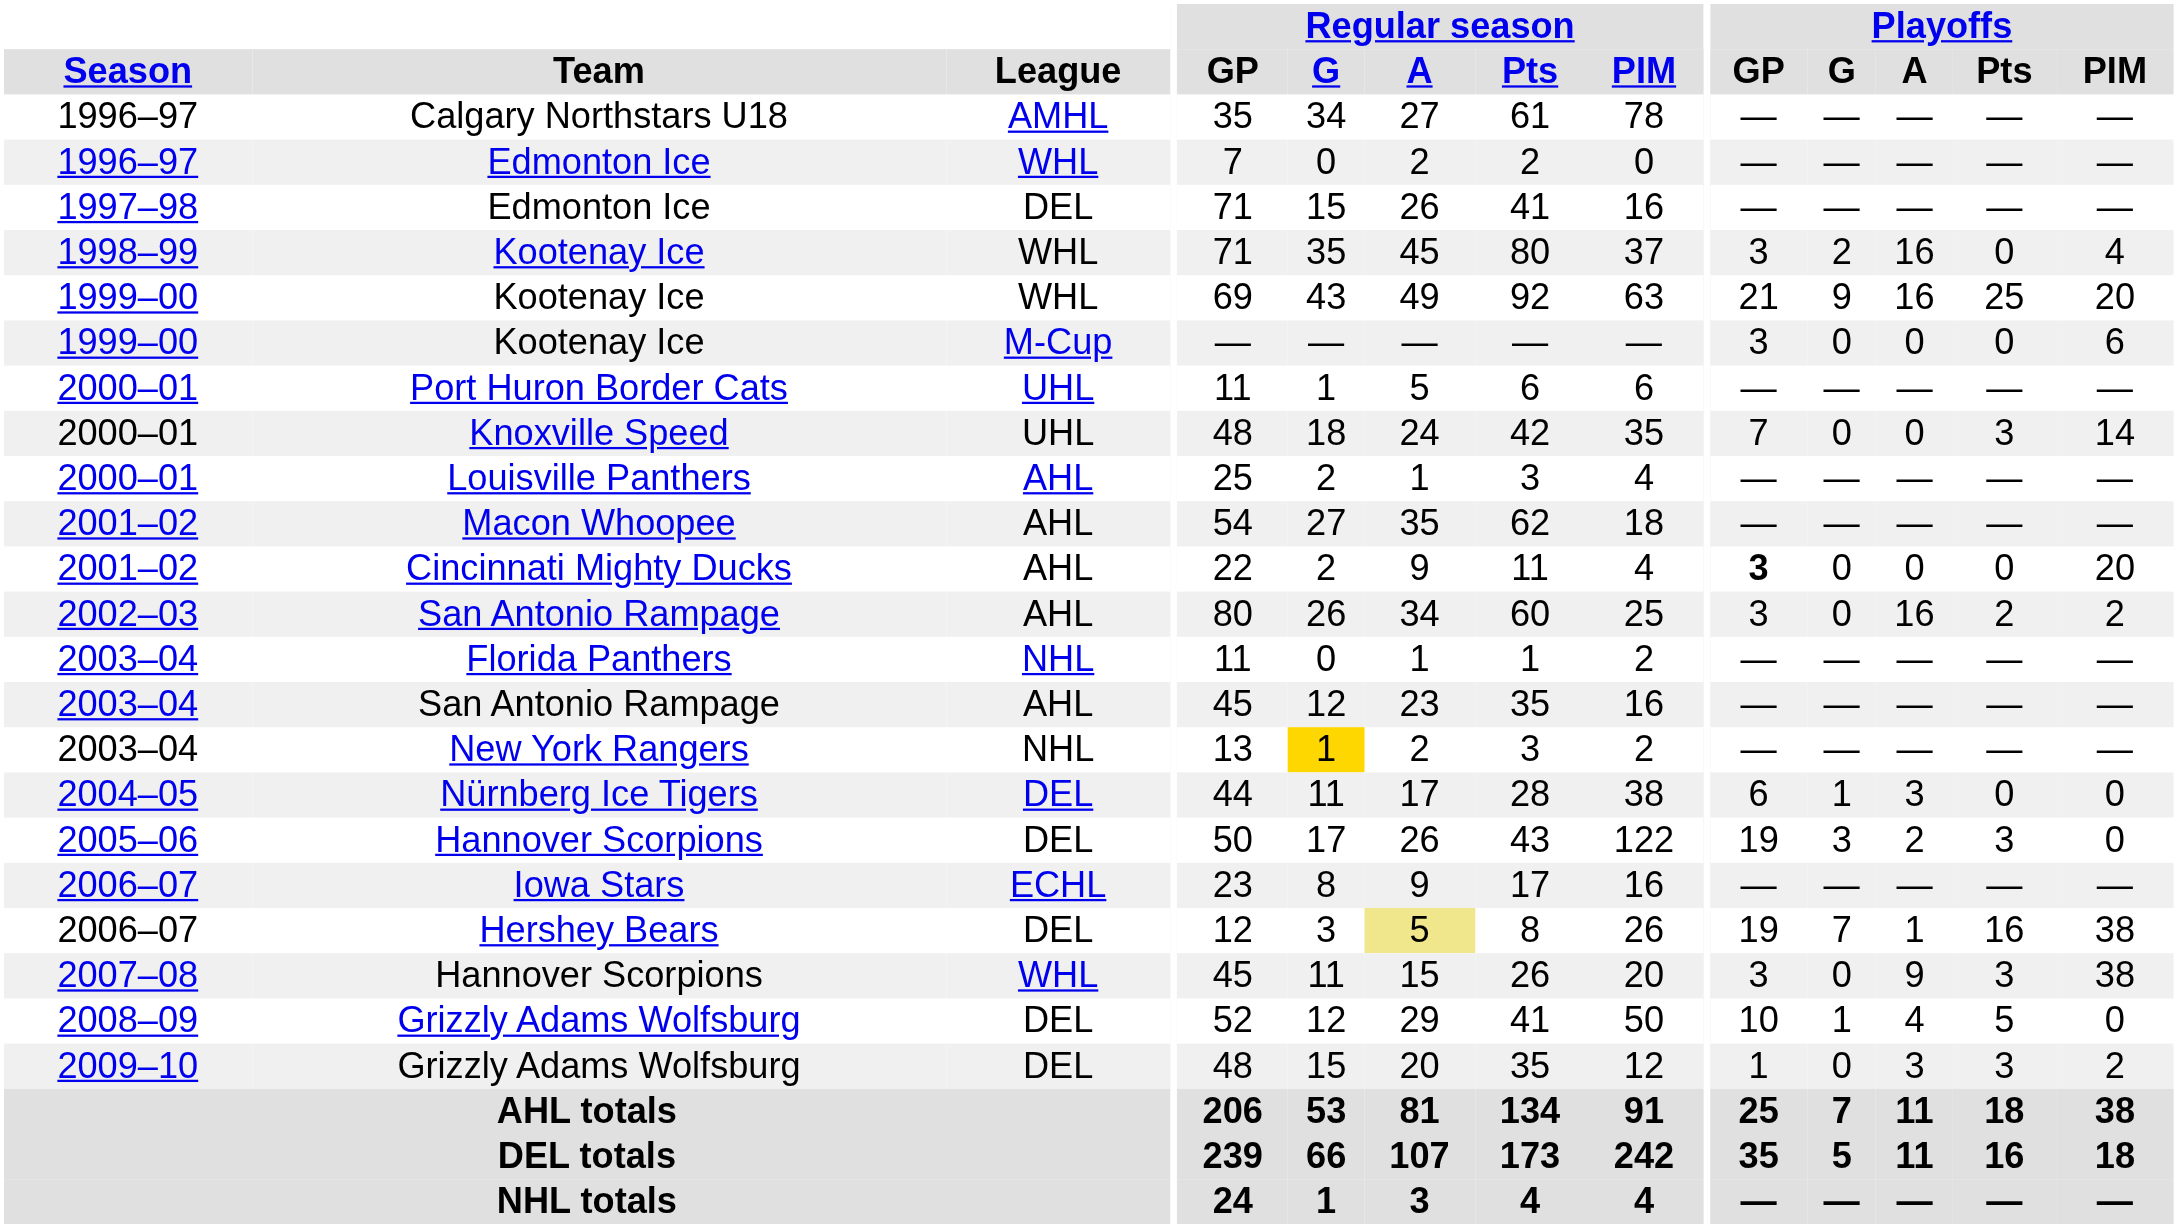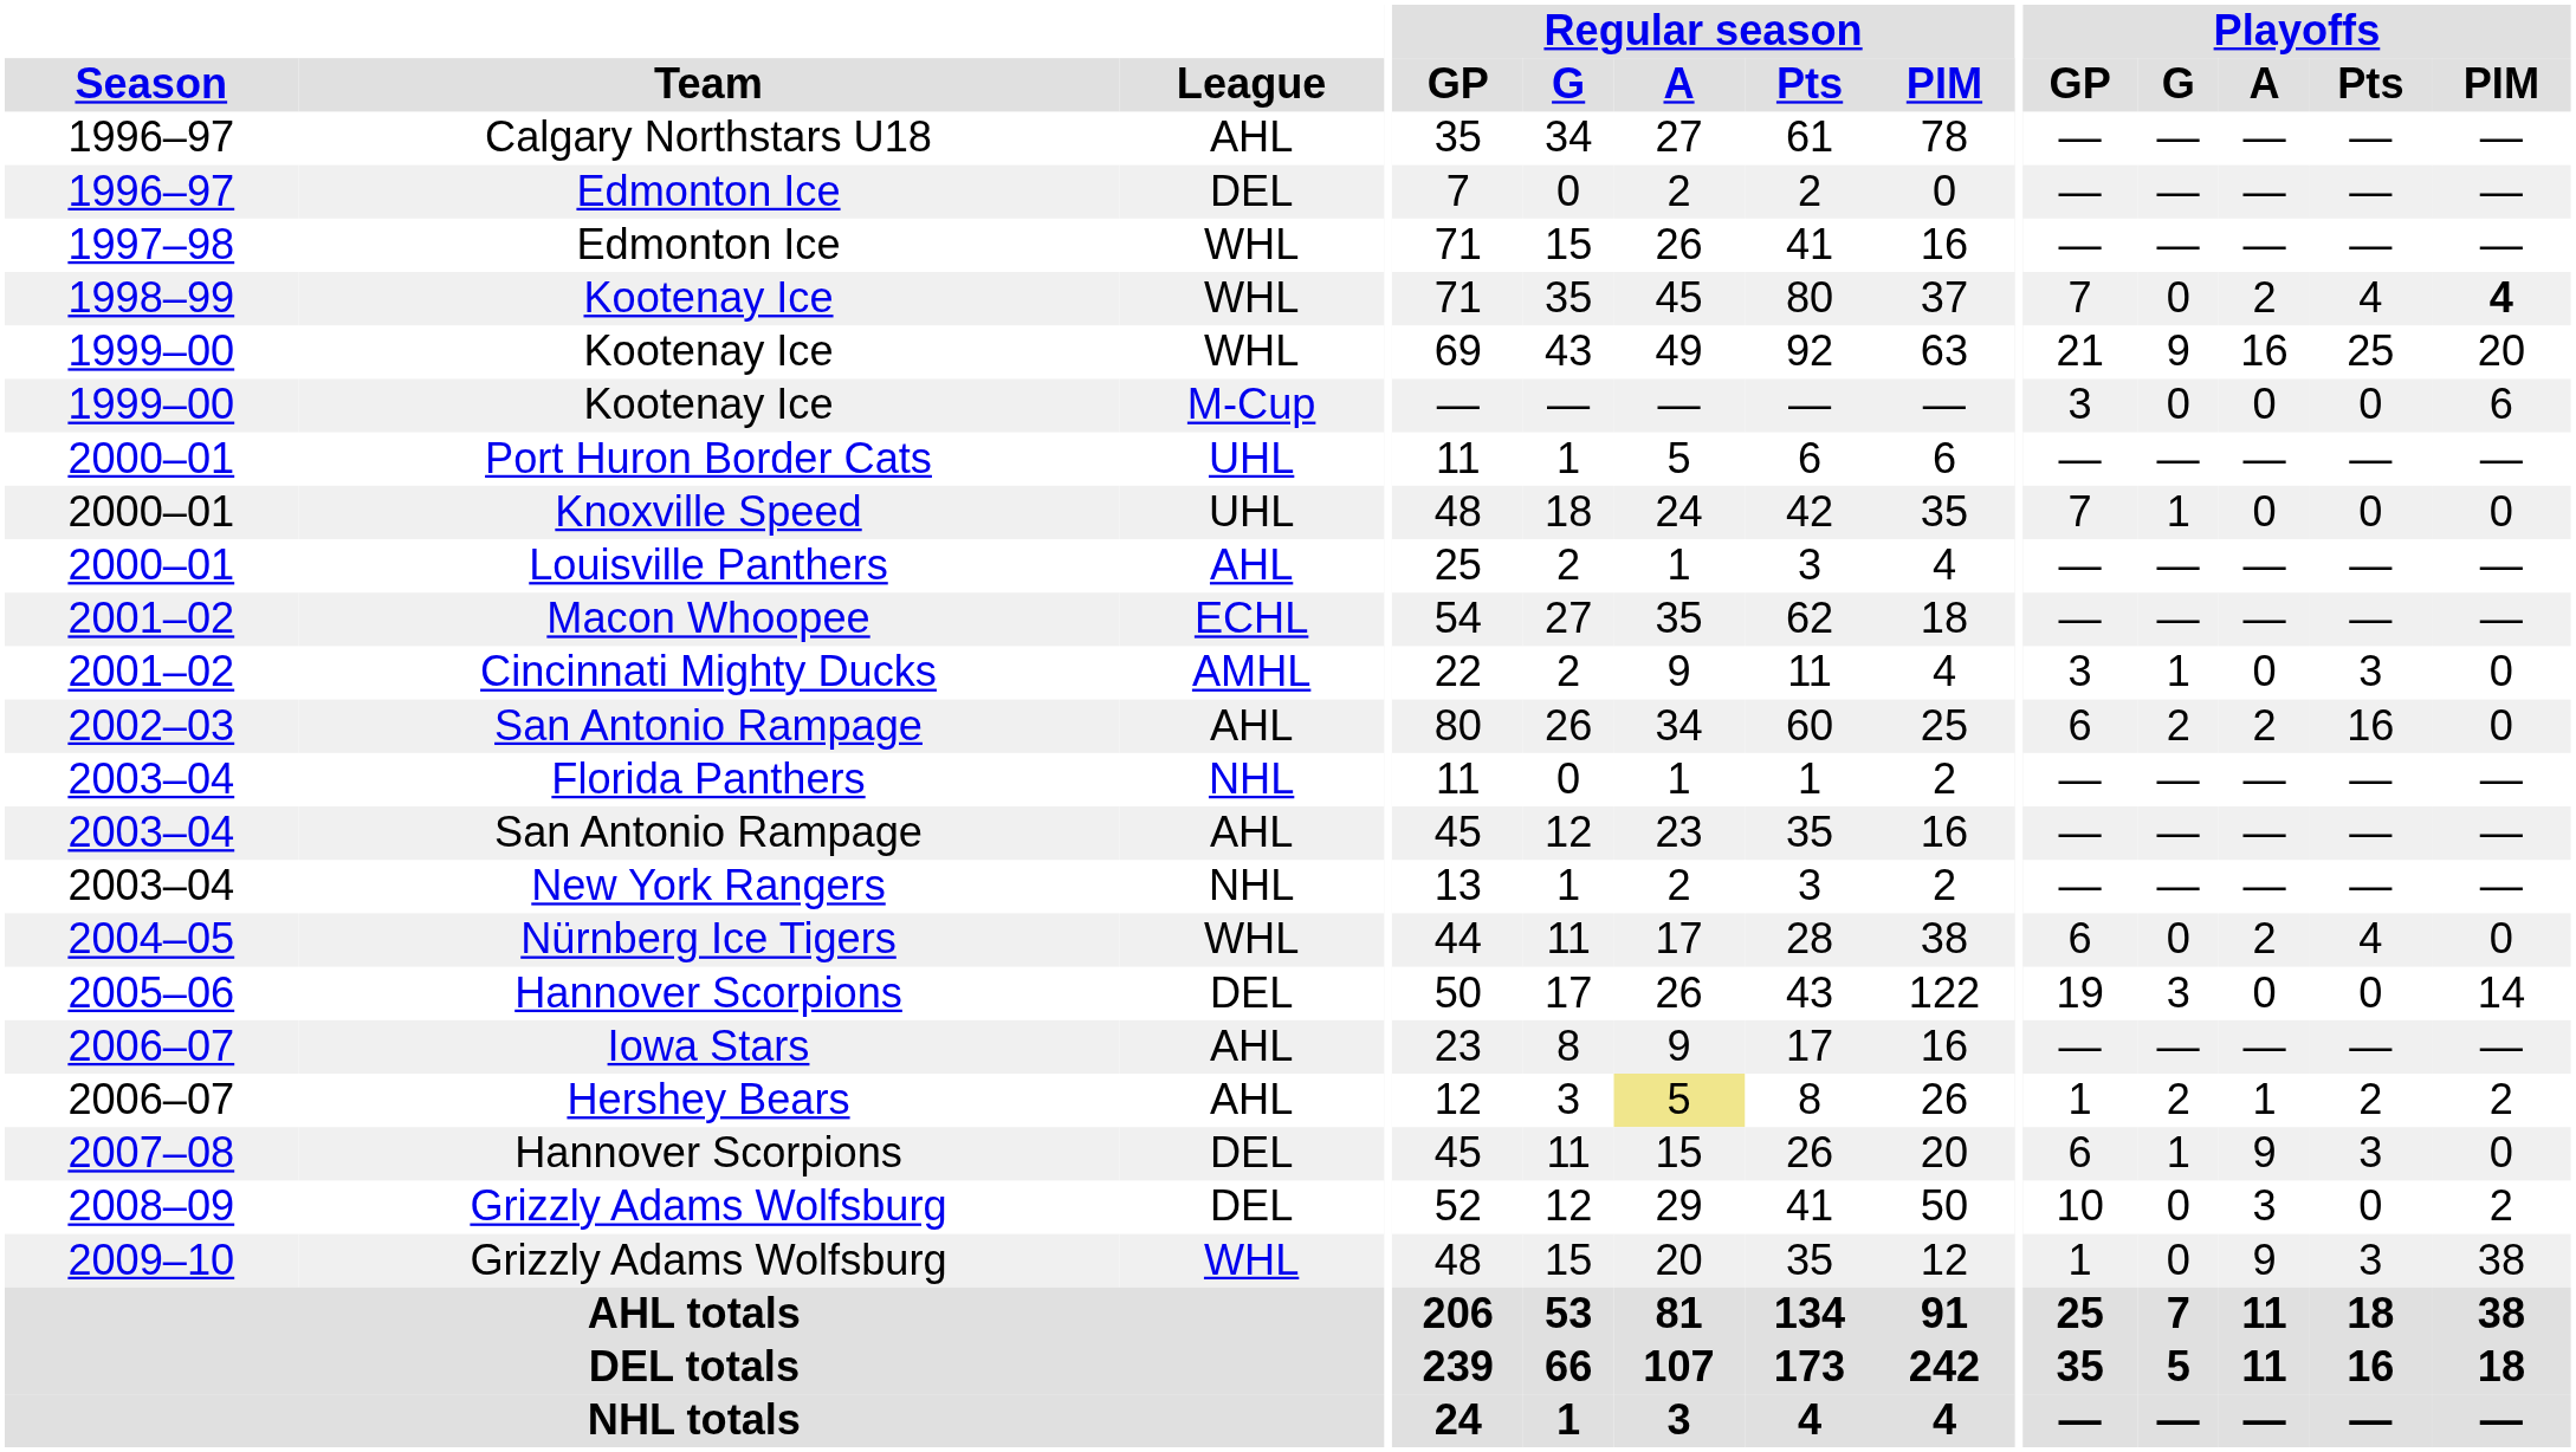Calgary Northstars U18 | League: AMHL -> AHL
1996–97 / Edmonton Ice | League: WHL -> DEL
1997–98 / Edmonton Ice | League: DEL -> WHL
1998–99 / Kootenay Ice | Playoffs / GP: 3 -> 7
1998–99 / Kootenay Ice | Playoffs / G: 2 -> 0
1998–99 / Kootenay Ice | Playoffs / A: 16 -> 2
1998–99 / Kootenay Ice | Playoffs / Pts: 0 -> 4
1998–99 / Kootenay Ice | Playoffs / PIM: normal -> bold
Knoxville Speed | Playoffs / G: 0 -> 1
Knoxville Speed | Playoffs / Pts: 3 -> 0
Knoxville Speed | Playoffs / PIM: 14 -> 0
Macon Whoopee | League: AHL -> ECHL
Cincinnati Mighty Ducks | League: AHL -> AMHL
Cincinnati Mighty Ducks | Playoffs / GP: bold -> normal
Cincinnati Mighty Ducks | Playoffs / G: 0 -> 1
Cincinnati Mighty Ducks | Playoffs / Pts: 0 -> 3
Cincinnati Mighty Ducks | Playoffs / PIM: 20 -> 0
2002–03 / San Antonio Rampage | Playoffs / GP: 3 -> 6
2002–03 / San Antonio Rampage | Playoffs / G: 0 -> 2
2002–03 / San Antonio Rampage | Playoffs / A: 16 -> 2
2002–03 / San Antonio Rampage | Playoffs / Pts: 2 -> 16
2002–03 / San Antonio Rampage | Playoffs / PIM: 2 -> 0
New York Rangers | Regular season / G: gold background -> no background
Nürnberg Ice Tigers | League: DEL -> WHL
Nürnberg Ice Tigers | Playoffs / G: 1 -> 0
Nürnberg Ice Tigers | Playoffs / A: 3 -> 2
Nürnberg Ice Tigers | Playoffs / Pts: 0 -> 4
2005–06 / Hannover Scorpions | Playoffs / A: 2 -> 0
2005–06 / Hannover Scorpions | Playoffs / Pts: 3 -> 0
2005–06 / Hannover Scorpions | Playoffs / PIM: 0 -> 14
Iowa Stars | League: ECHL -> AHL
Hershey Bears | League: DEL -> AHL
Hershey Bears | Playoffs / GP: 19 -> 1
Hershey Bears | Playoffs / G: 7 -> 2
Hershey Bears | Playoffs / Pts: 16 -> 2
Hershey Bears | Playoffs / PIM: 38 -> 2
2007–08 / Hannover Scorpions | League: WHL -> DEL
2007–08 / Hannover Scorpions | Playoffs / GP: 3 -> 6
2007–08 / Hannover Scorpions | Playoffs / G: 0 -> 1
2007–08 / Hannover Scorpions | Playoffs / PIM: 38 -> 0
2008–09 / Grizzly Adams Wolfsburg | Playoffs / G: 1 -> 0
2008–09 / Grizzly Adams Wolfsburg | Playoffs / A: 4 -> 3
2008–09 / Grizzly Adams Wolfsburg | Playoffs / Pts: 5 -> 0
2008–09 / Grizzly Adams Wolfsburg | Playoffs / PIM: 0 -> 2
2009–10 / Grizzly Adams Wolfsburg | League: DEL -> WHL
2009–10 / Grizzly Adams Wolfsburg | Playoffs / A: 3 -> 9
2009–10 / Grizzly Adams Wolfsburg | Playoffs / PIM: 2 -> 38
